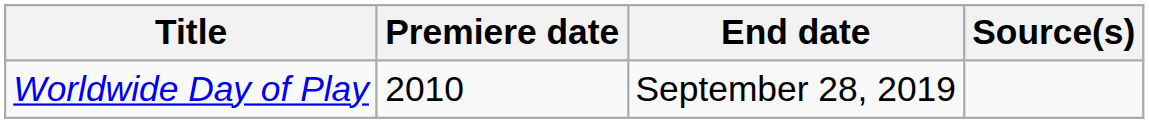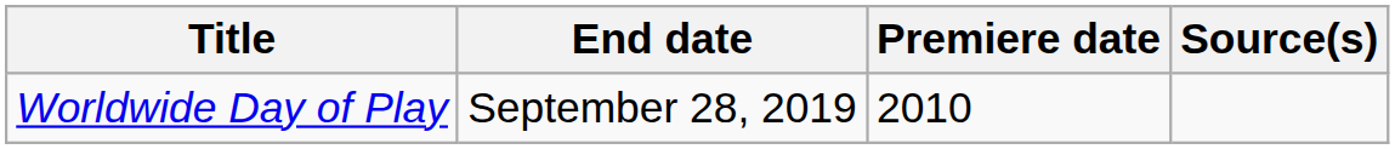columns swapped: Premiere date <-> End date
